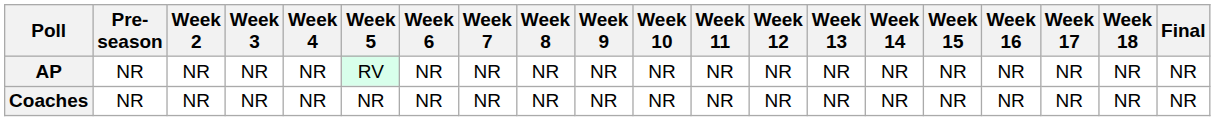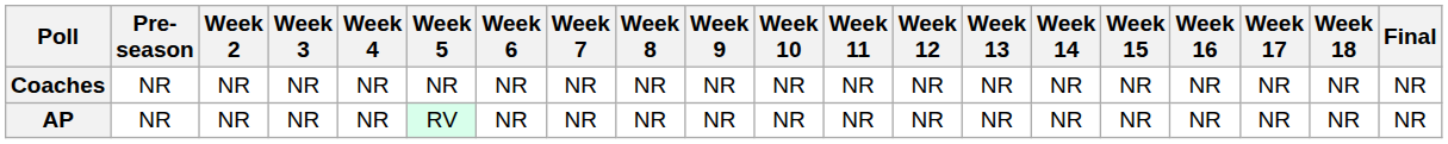rows swapped: AP <-> Coaches
